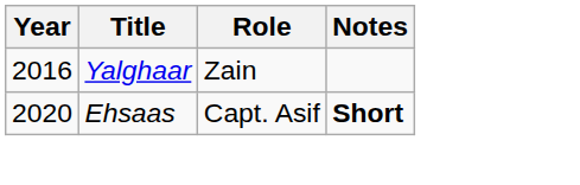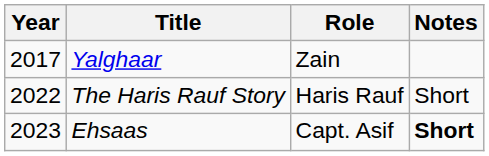Yalghaar | Year: 2016 -> 2017
+ row: 2022 | The Haris Rauf Story | Haris Rauf | Short
Ehsaas | Year: 2020 -> 2023
